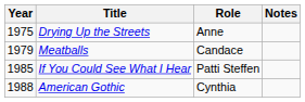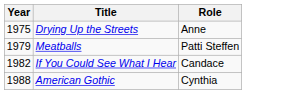- column: Notes
Meatballs | Role: Candace -> Patti Steffen
If You Could See What I Hear | Year: 1985 -> 1982
If You Could See What I Hear | Role: Patti Steffen -> Candace
